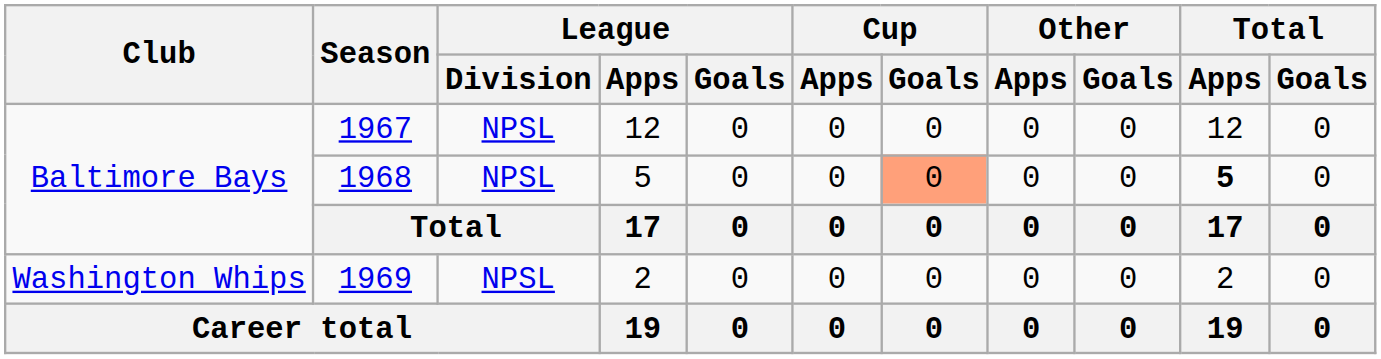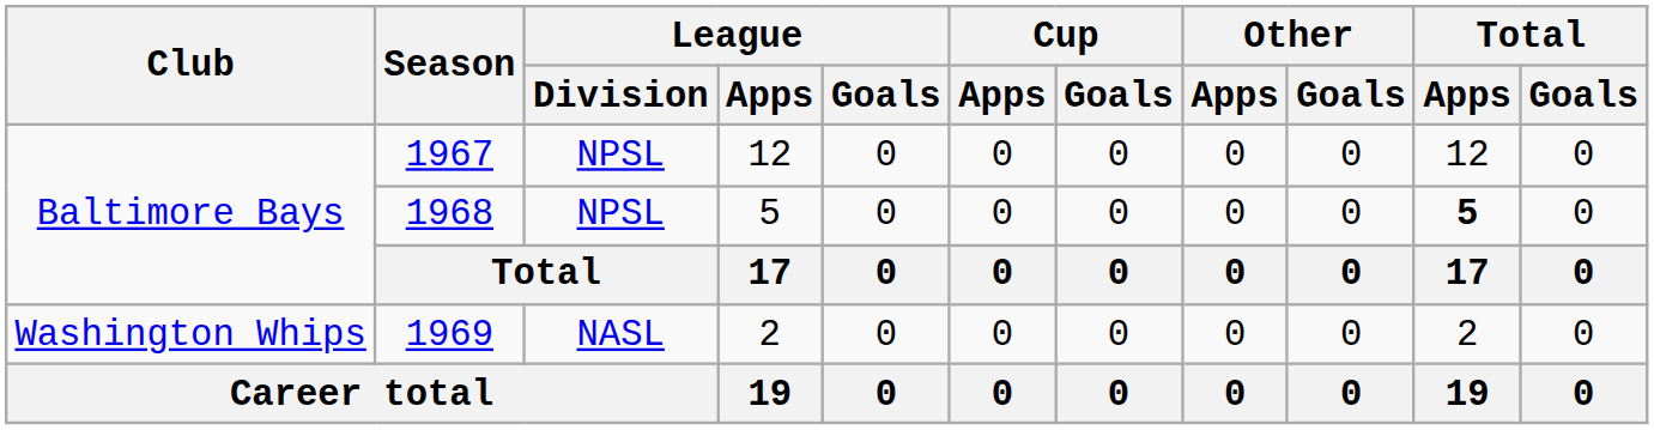1968 | Cup / Goals: lightsalmon background -> no background
1969 | League / Division: NPSL -> NASL
